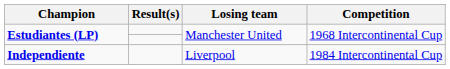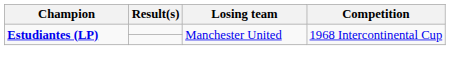- row: Independiente | Liverpool | 1984 Intercontinental Cup
